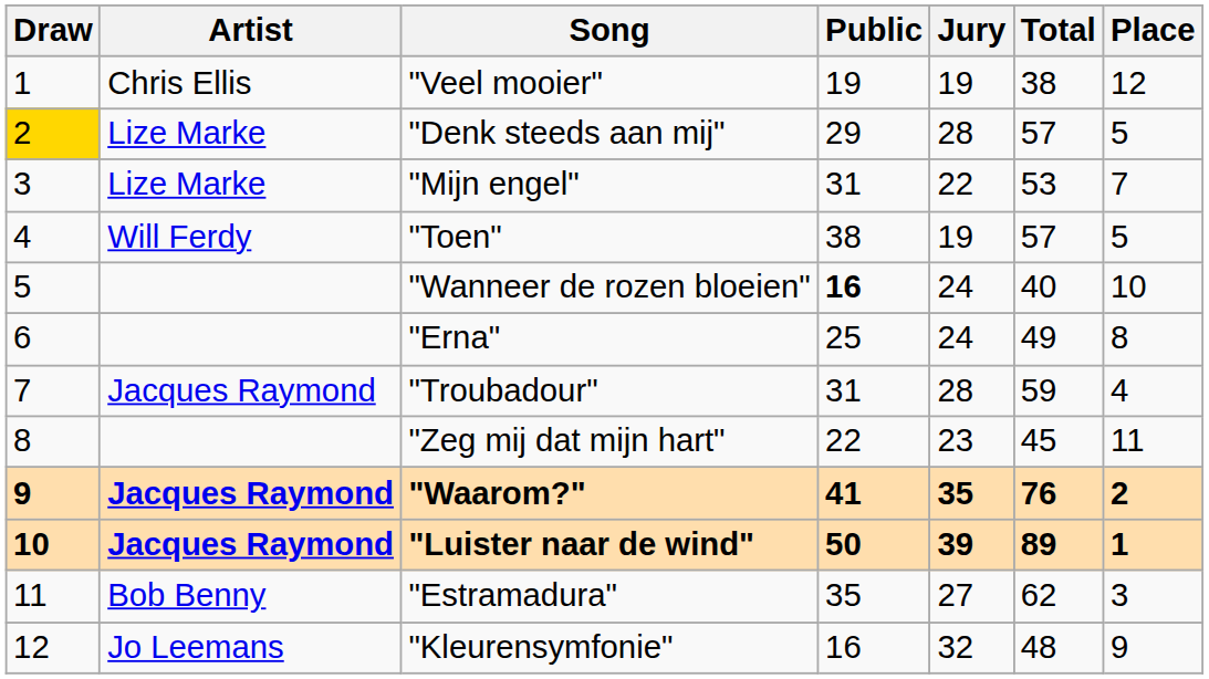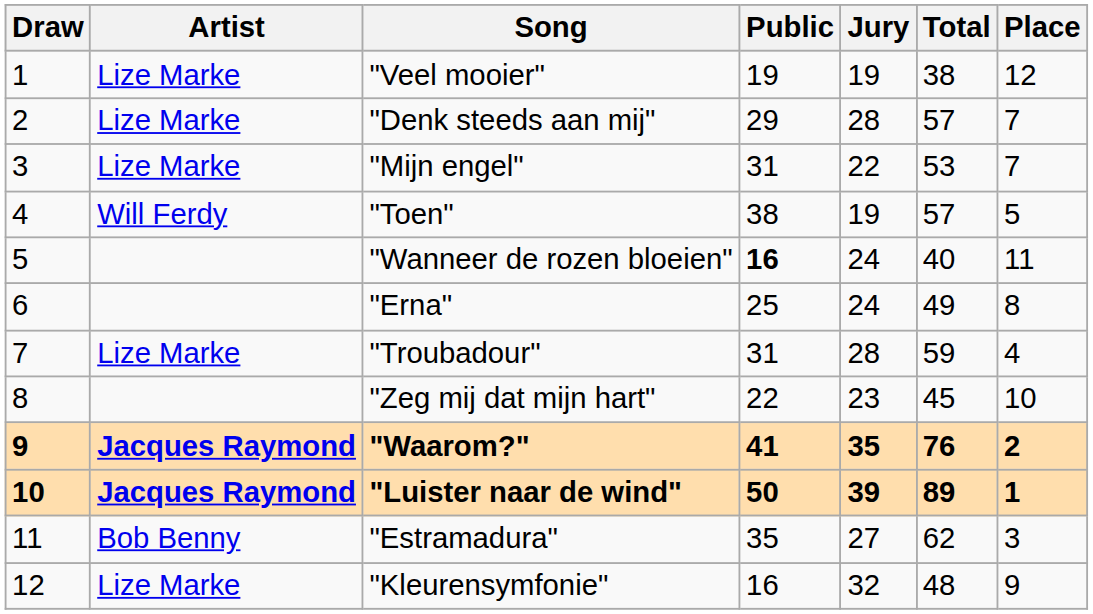"Veel mooier" | Artist: Chris Ellis -> Lize Marke
"Denk steeds aan mij" | Draw: gold background -> no background
"Denk steeds aan mij" | Place: 5 -> 7
"Wanneer de rozen bloeien" | Place: 10 -> 11
"Troubadour" | Artist: Jacques Raymond -> Lize Marke
"Zeg mij dat mijn hart" | Place: 11 -> 10
"Kleurensymfonie" | Artist: Jo Leemans -> Lize Marke
